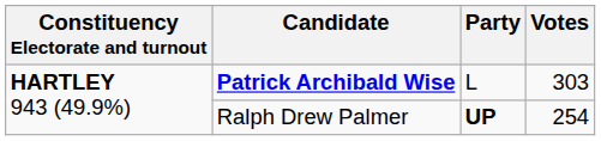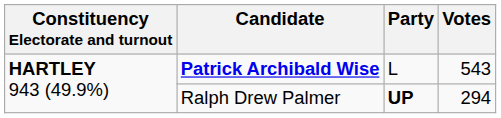Patrick Archibald Wise | Votes: 303 -> 543
Ralph Drew Palmer | Votes: 254 -> 294
